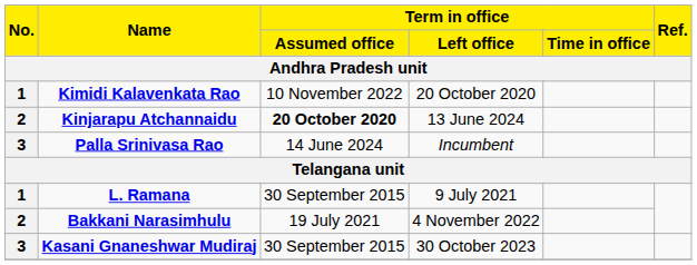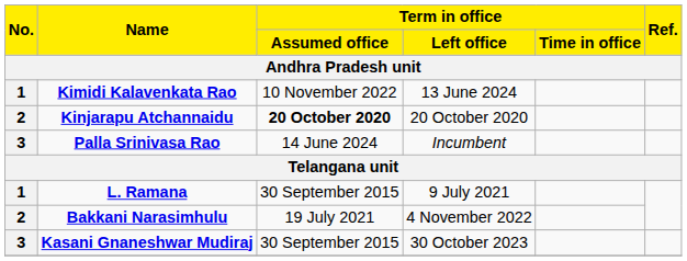Kimidi Kalavenkata Rao | Term in office / Left office: 20 October 2020 -> 13 June 2024
Kinjarapu Atchannaidu | Term in office / Left office: 13 June 2024 -> 20 October 2020
